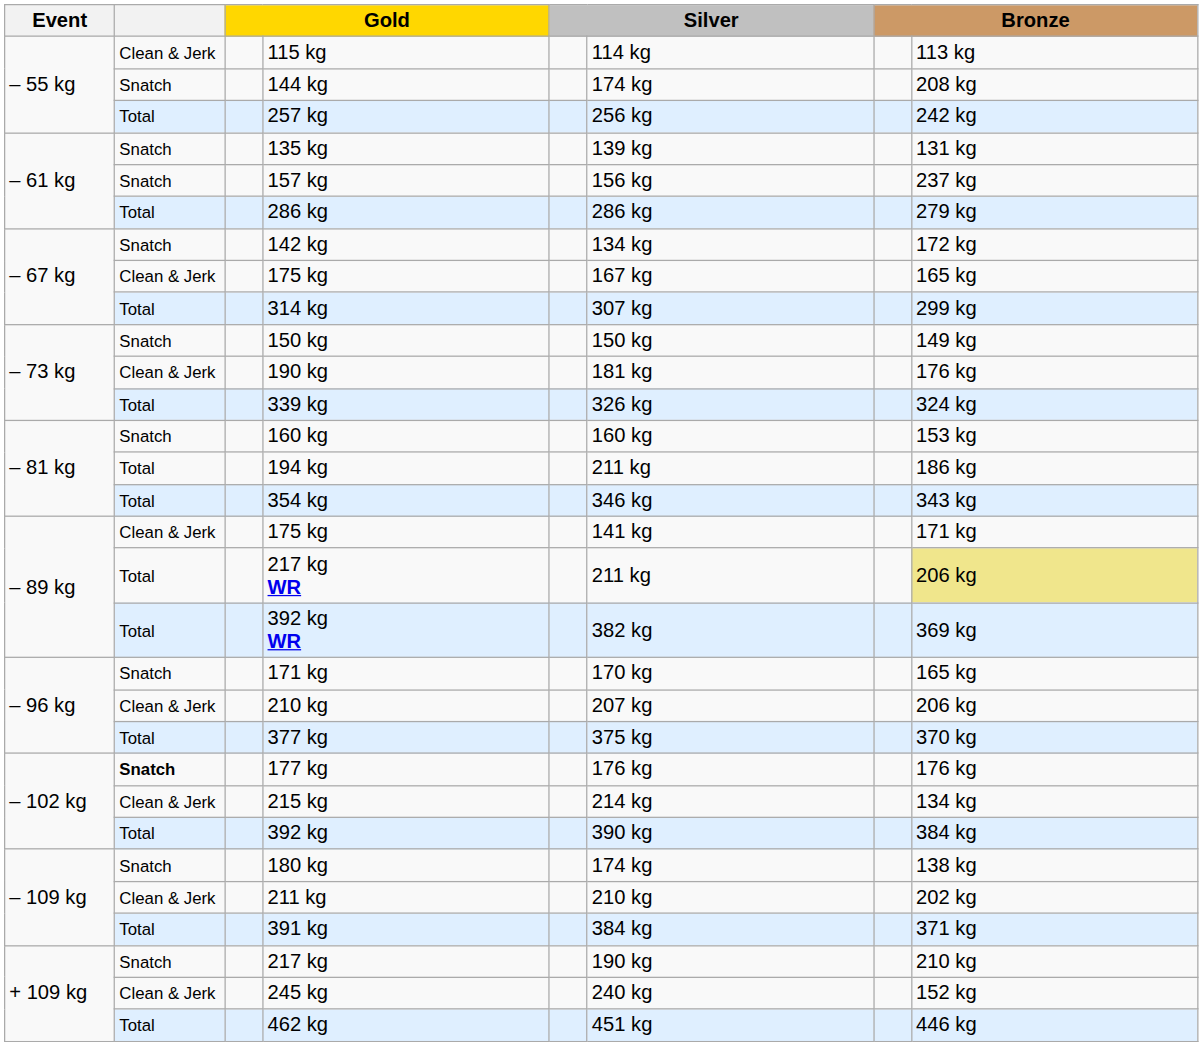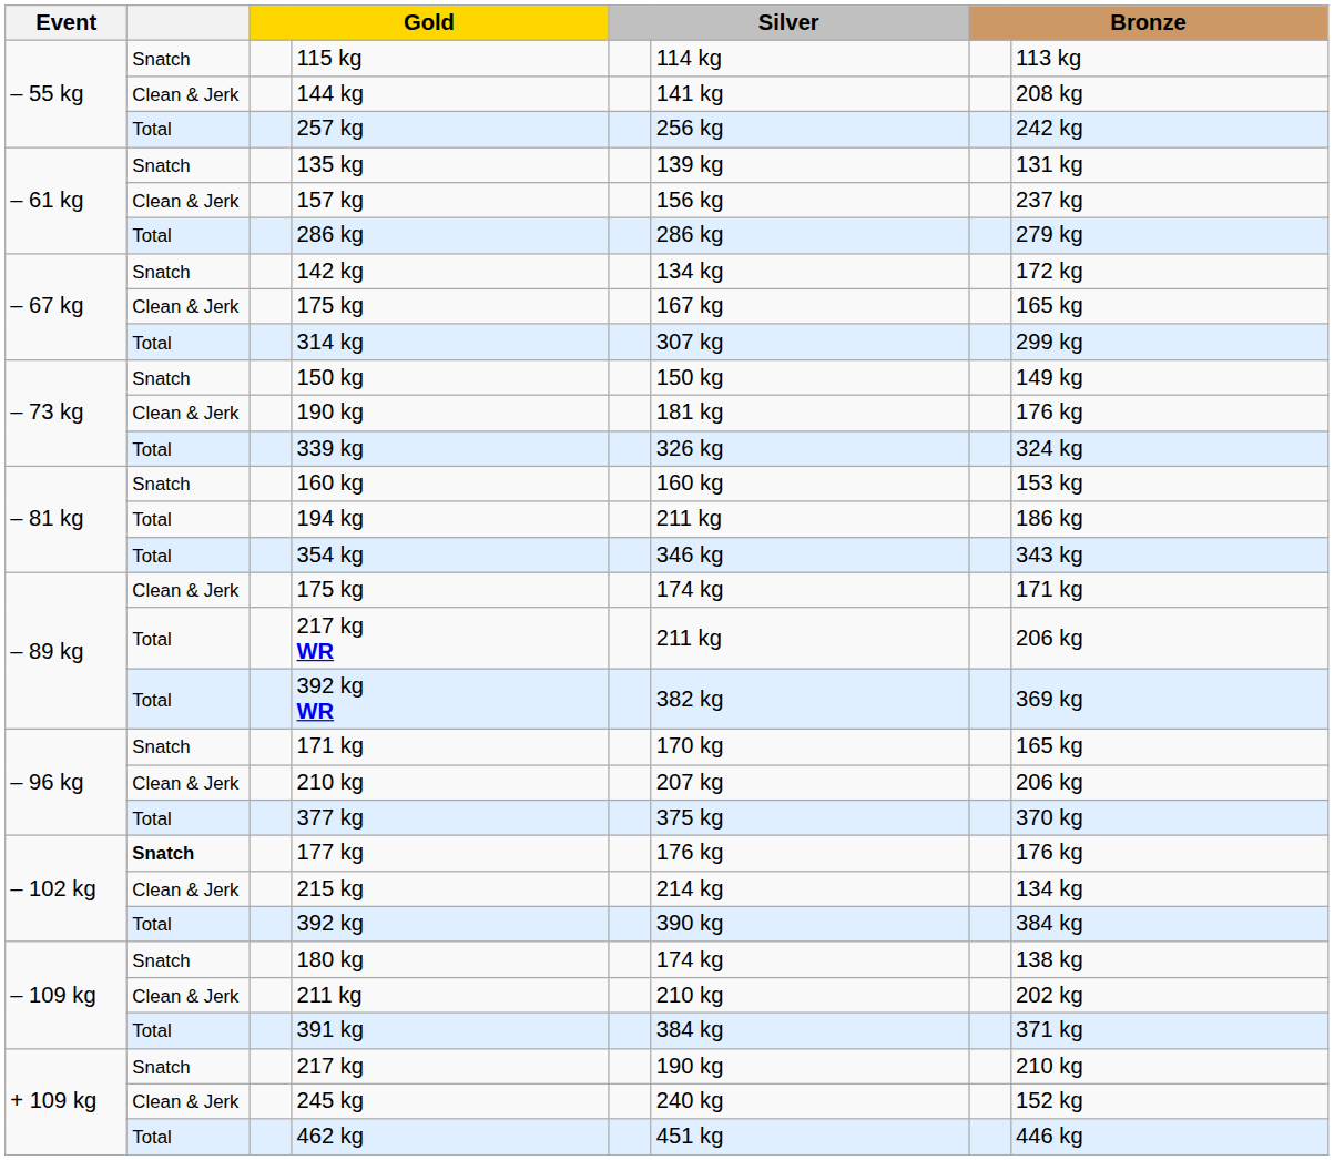115 kg | column 2: Clean & Jerk -> Snatch
144 kg | column 2: Snatch -> Clean & Jerk
144 kg | column 6: 174 kg -> 141 kg
157 kg | column 2: Snatch -> Clean & Jerk
– 89 kg / 175 kg | column 6: 141 kg -> 174 kg
217 kg WR | column 8: khaki background -> no background
